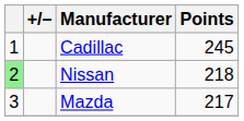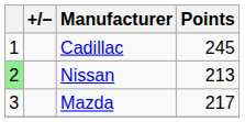Nissan | Points: 218 -> 213
